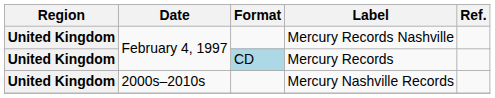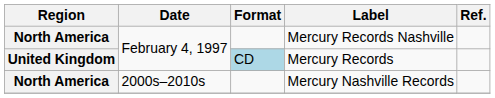Mercury Records Nashville | Region: United Kingdom -> North America
Mercury Nashville Records | Region: United Kingdom -> North America
